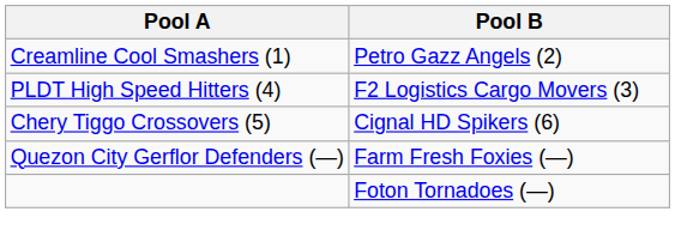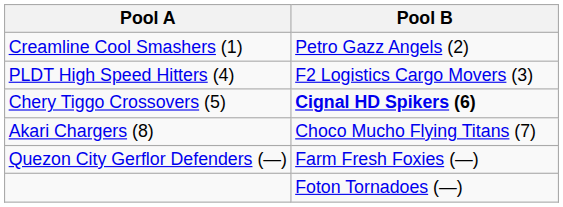Chery Tiggo Crossovers (5) | Pool B: normal -> bold
+ row: Akari Chargers (8) | Choco Mucho Flying Titans (7)
